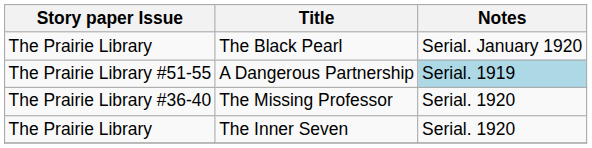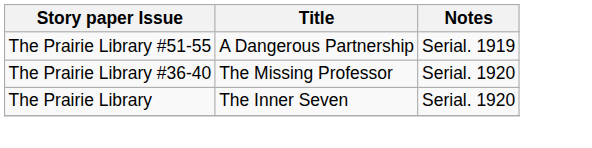- row: The Prairie Library | The Black Pearl | Serial. January 1920
A Dangerous Partnership | Notes: lightblue background -> no background
